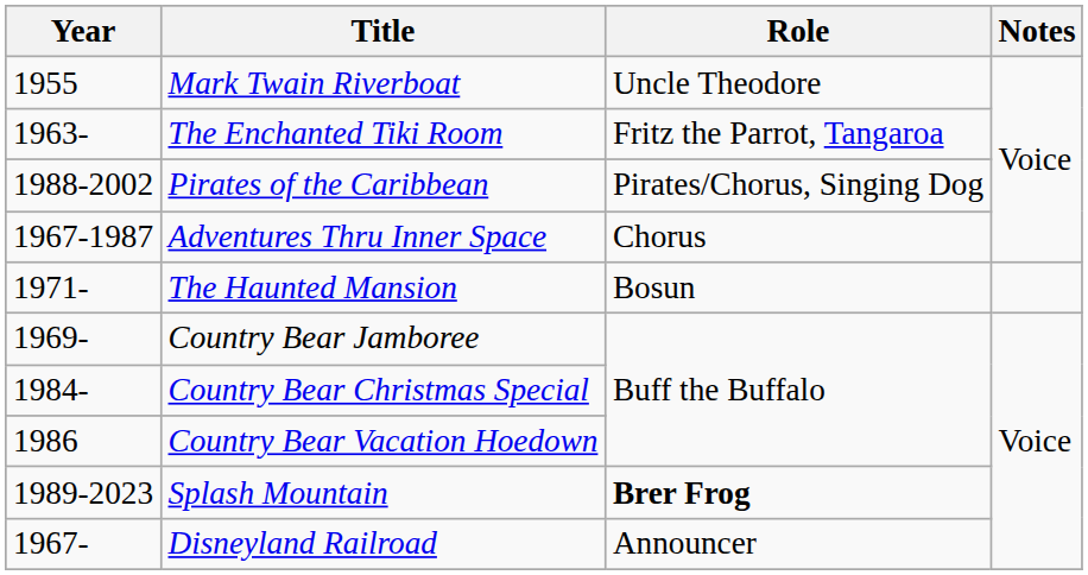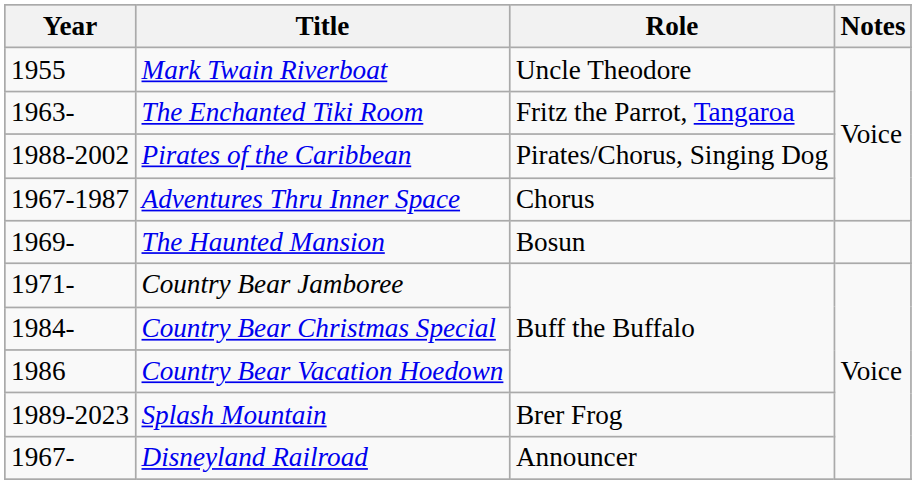The Haunted Mansion | Year: 1971- -> 1969-
Country Bear Jamboree | Year: 1969- -> 1971-
Splash Mountain | Role: bold -> normal
